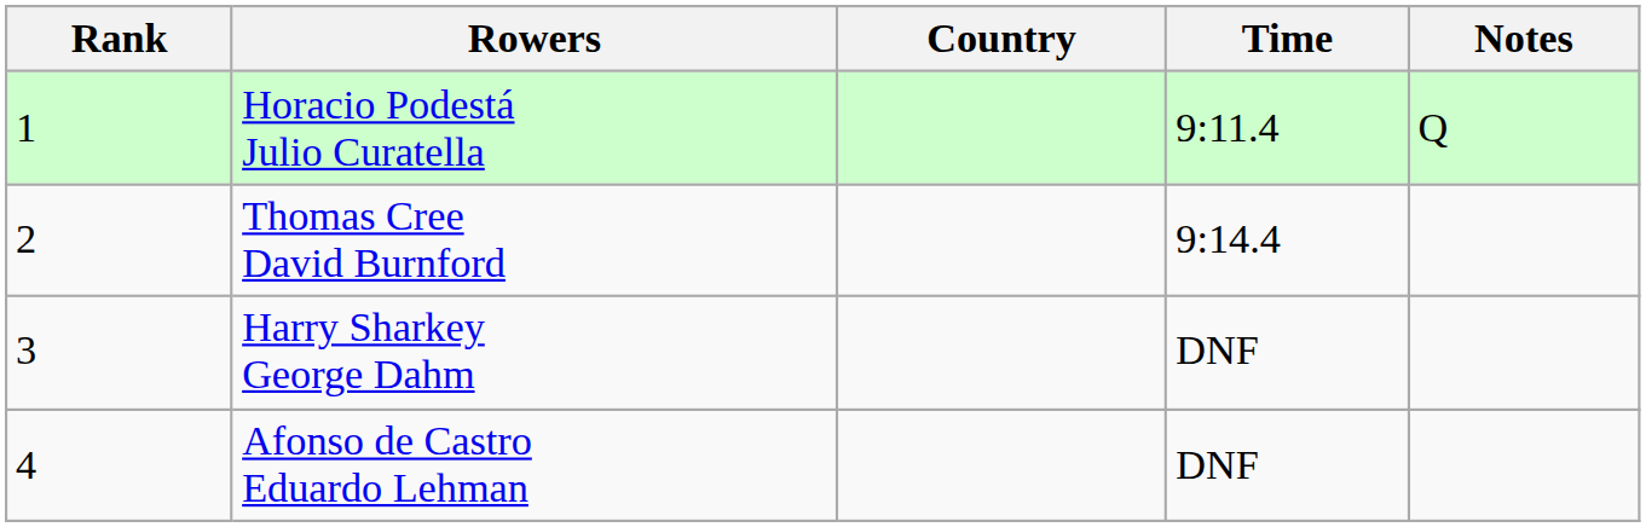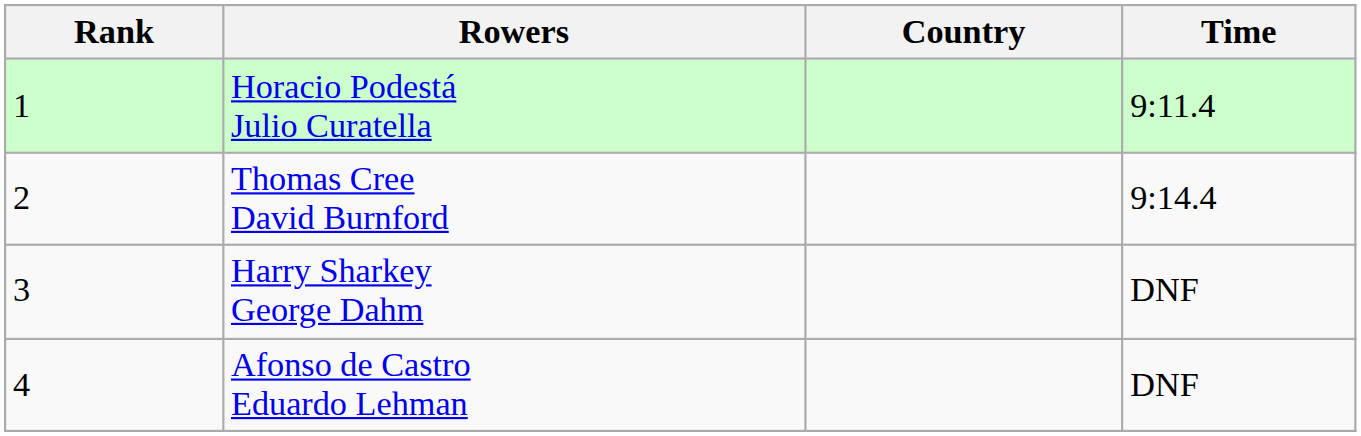- column: Notes | Q
